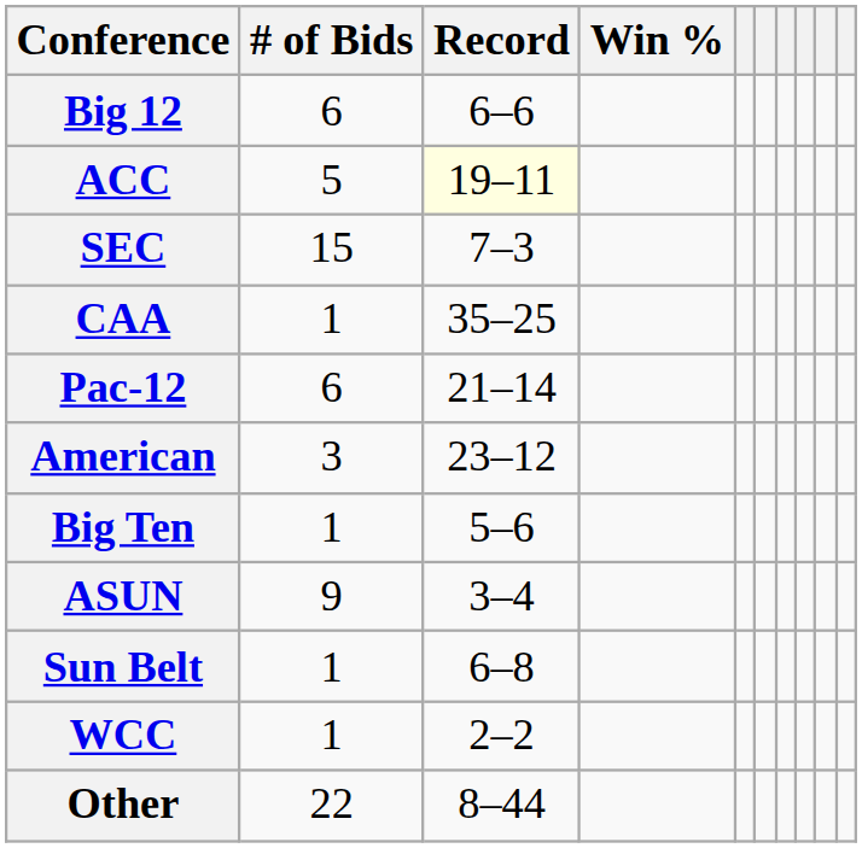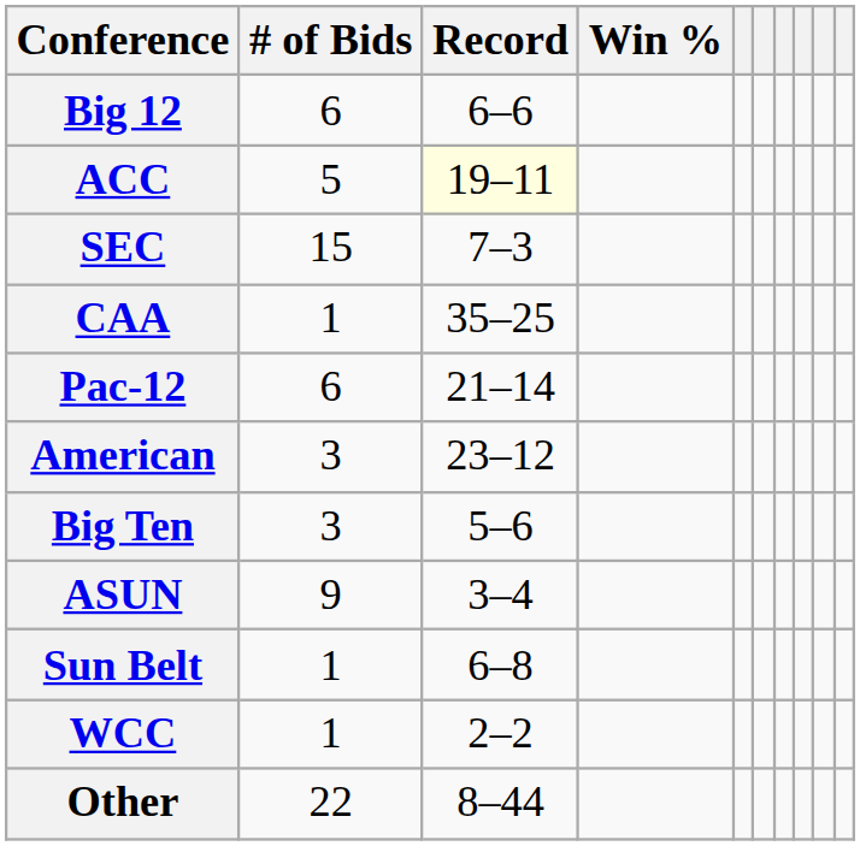Big Ten | # of Bids: 1 -> 3
